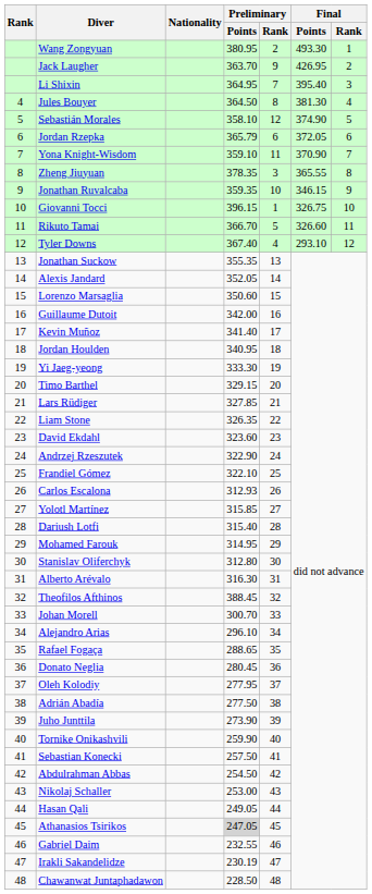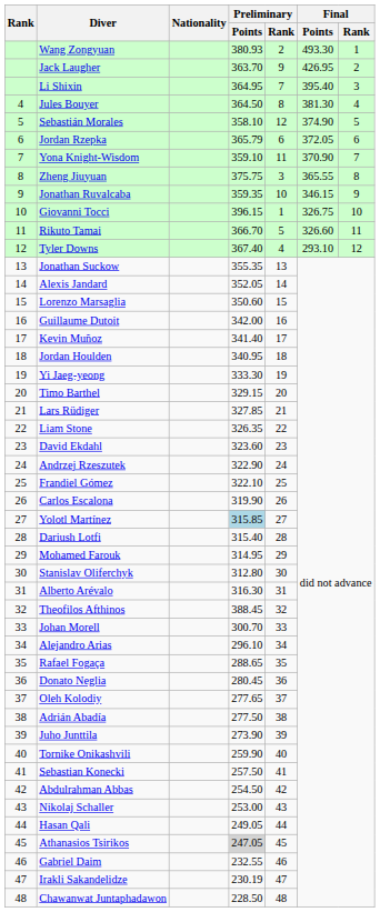Wang Zongyuan | Preliminary / Points: 380.95 -> 380.93
Zheng Jiuyuan | Preliminary / Points: 378.35 -> 375.75
Carlos Escalona | Preliminary / Points: 312.93 -> 319.90
Yolotl Martínez | Preliminary / Points: no background -> lightblue background
Oleh Kolodiy | Preliminary / Points: 277.95 -> 277.65
